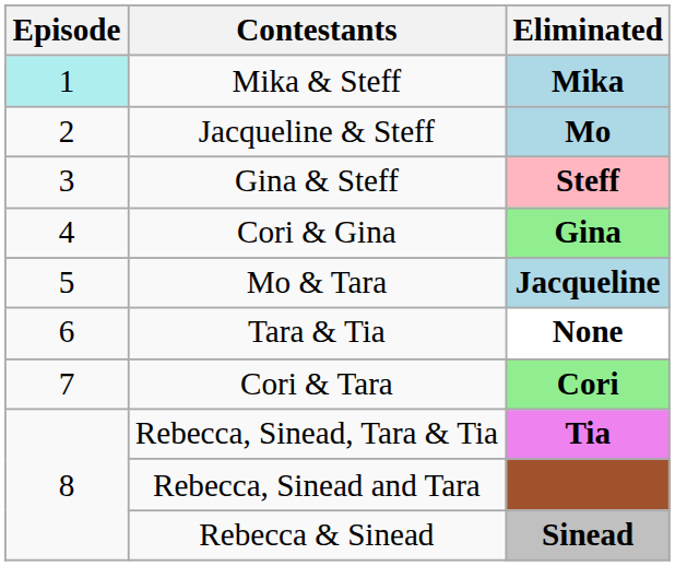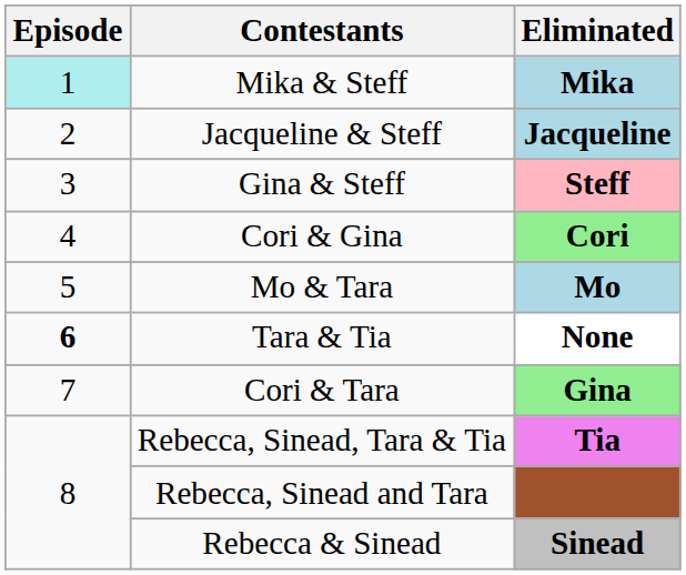Jacqueline & Steff | Eliminated: Mo -> Jacqueline
Cori & Gina | Eliminated: Gina -> Cori
Mo & Tara | Eliminated: Jacqueline -> Mo
Tara & Tia | Episode: normal -> bold
Cori & Tara | Eliminated: Cori -> Gina
